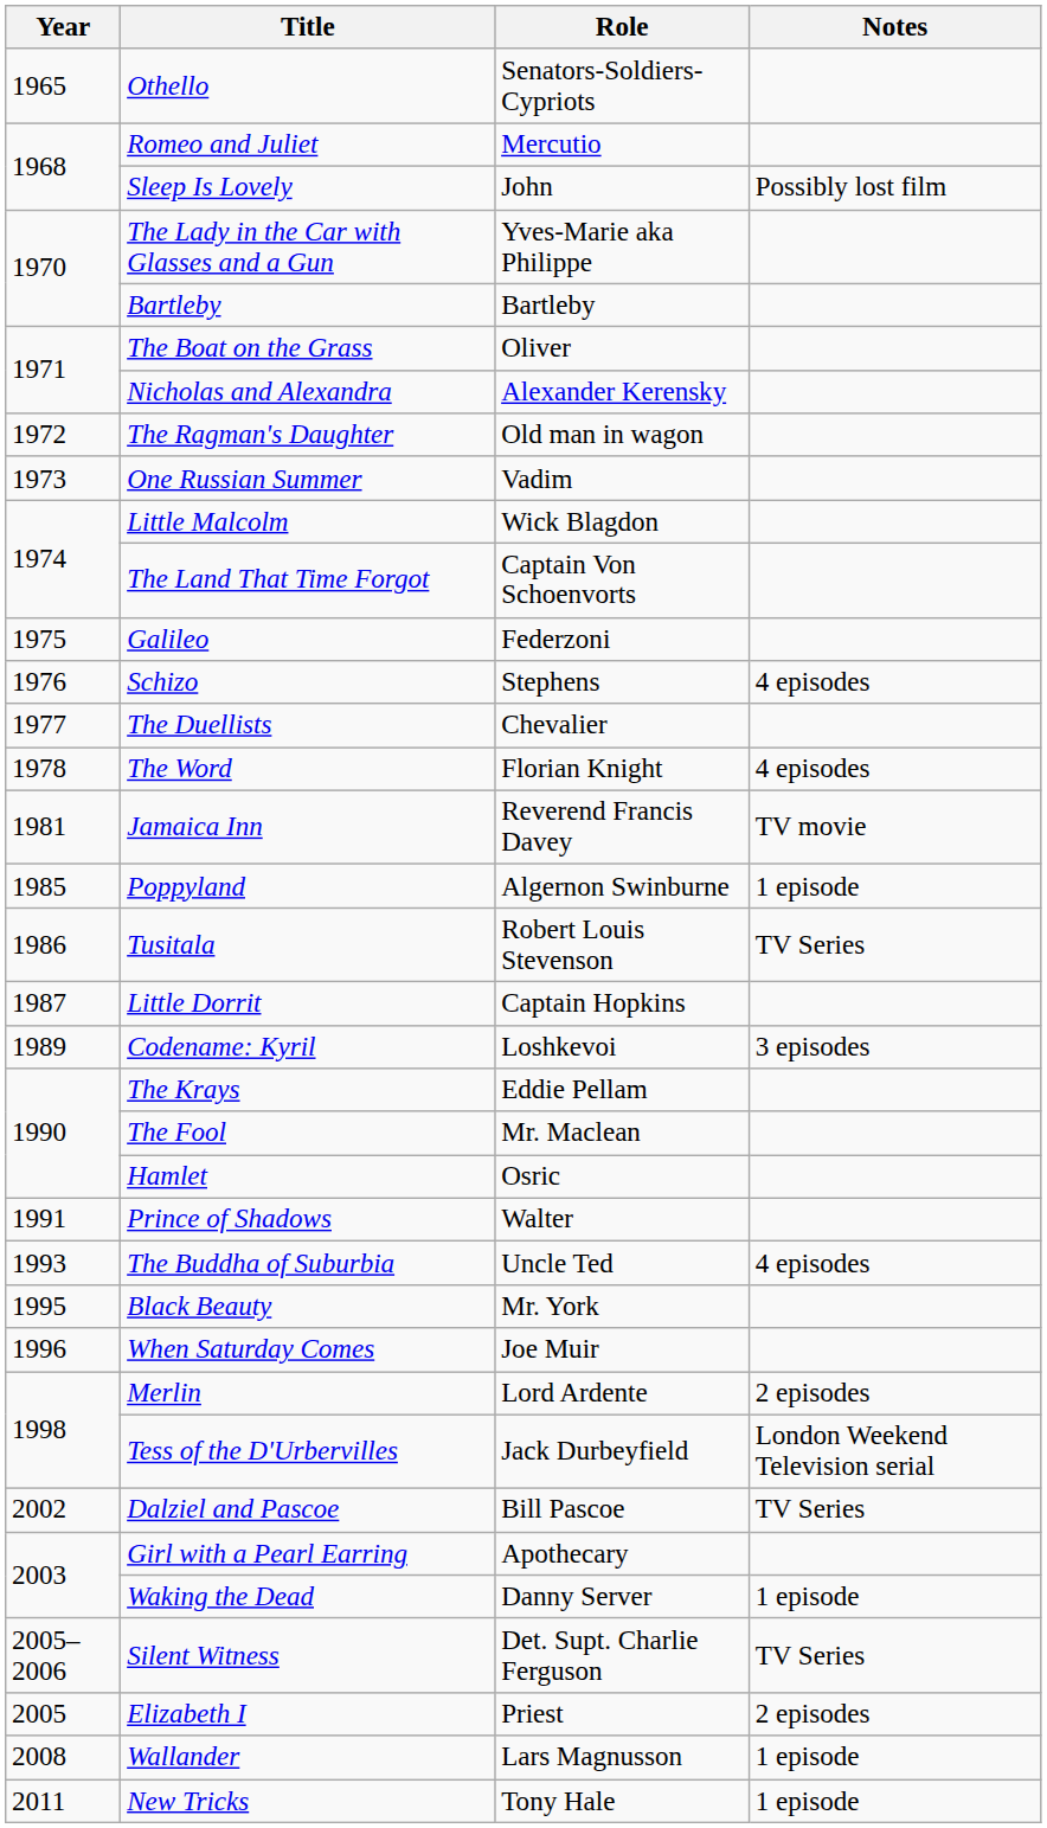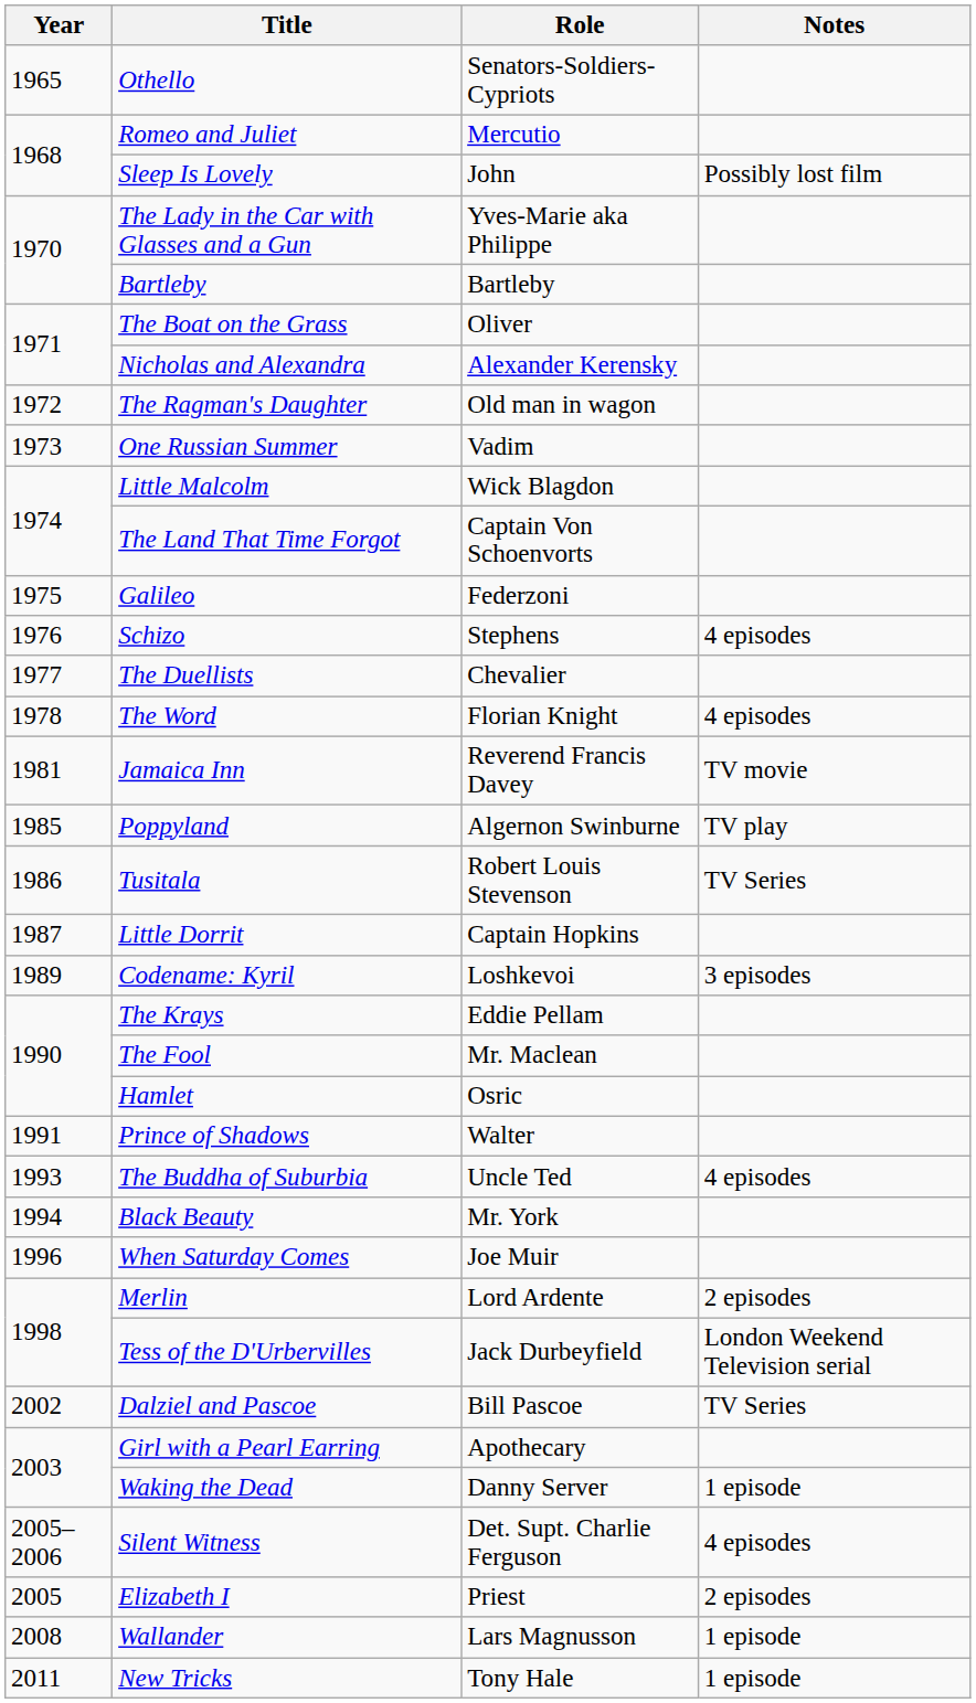Poppyland | Notes: 1 episode -> TV play
Black Beauty | Year: 1995 -> 1994
Silent Witness | Notes: TV Series -> 4 episodes
